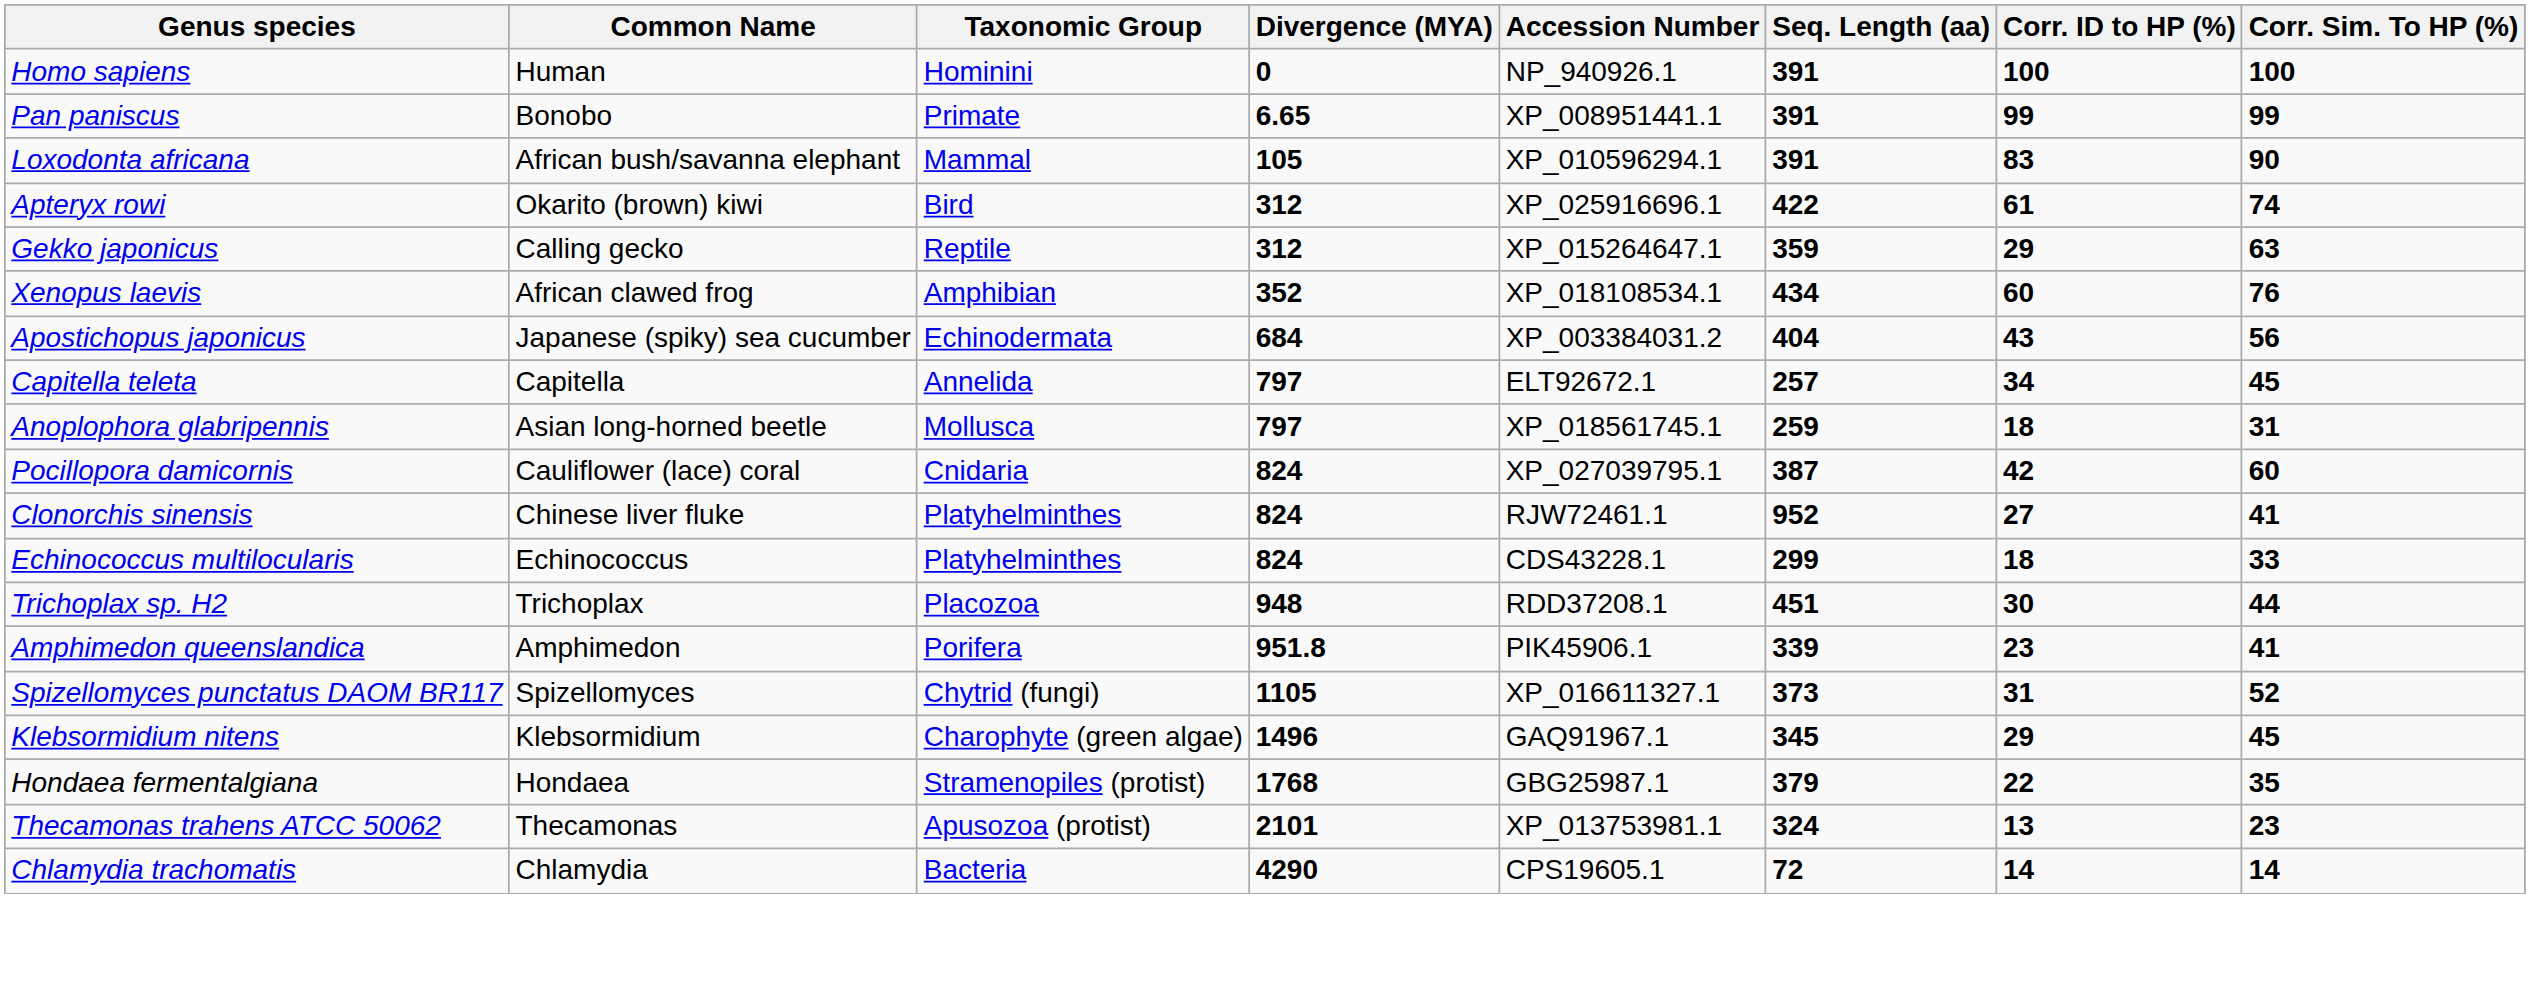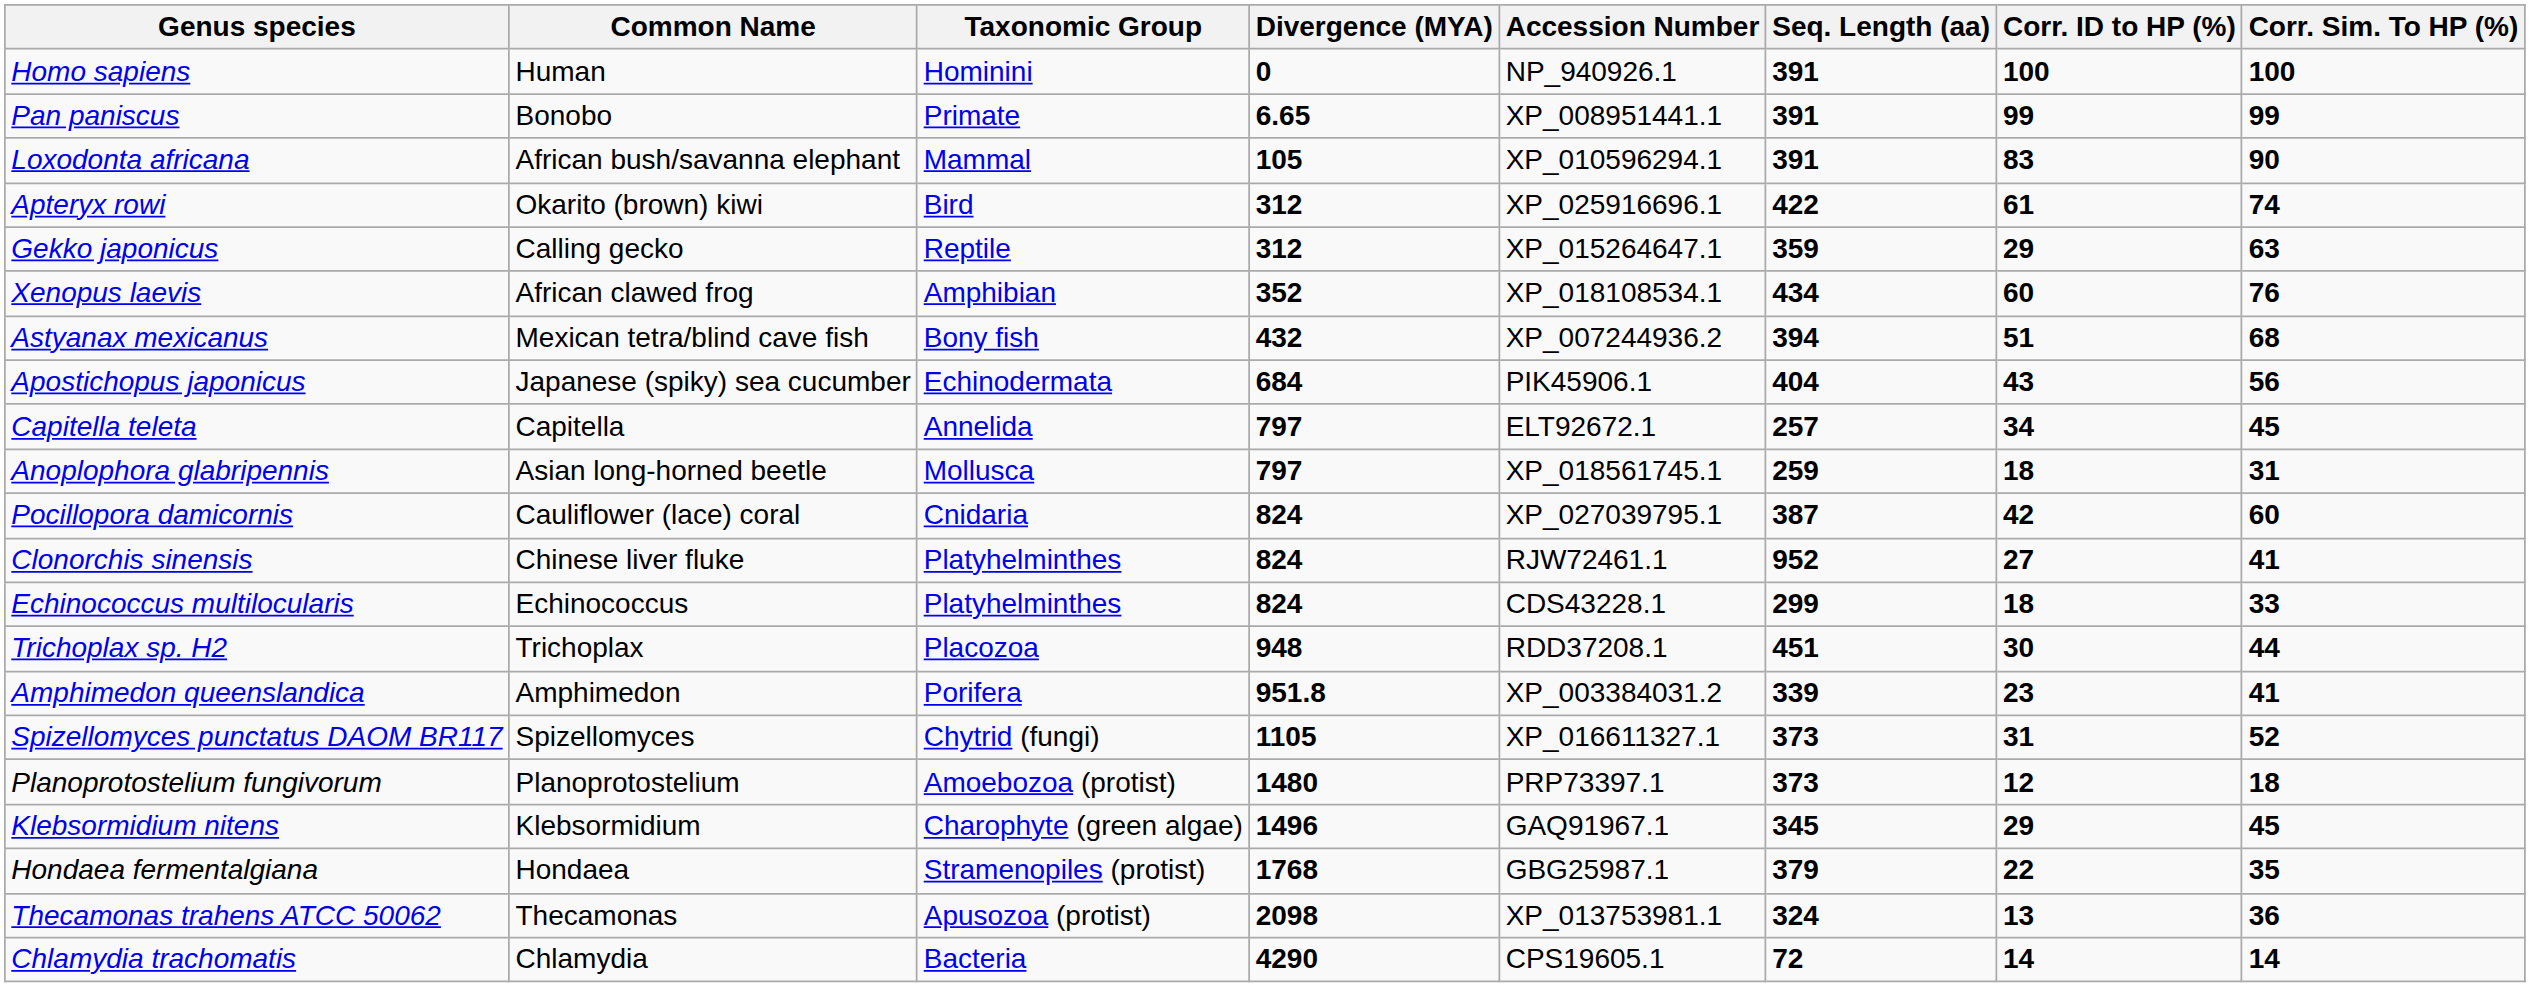+ row: Astyanax mexicanus | Mexican tetra/blind cave fish | Bony fish | 432 | XP_007244936.2 | 394 | 51 | 68
Apostichopus japonicus | Accession Number: XP_003384031.2 -> PIK45906.1
Amphimedon queenslandica | Accession Number: PIK45906.1 -> XP_003384031.2
+ row: Planoprotostelium fungivorum | Planoprotostelium | Amoebozoa (protist) | 1480 | PRP73397.1 | 373 | 12 | 18
Thecamonas trahens ATCC 50062 | Divergence (MYA): 2101 -> 2098
Thecamonas trahens ATCC 50062 | Corr. Sim. To HP (%): 23 -> 36
